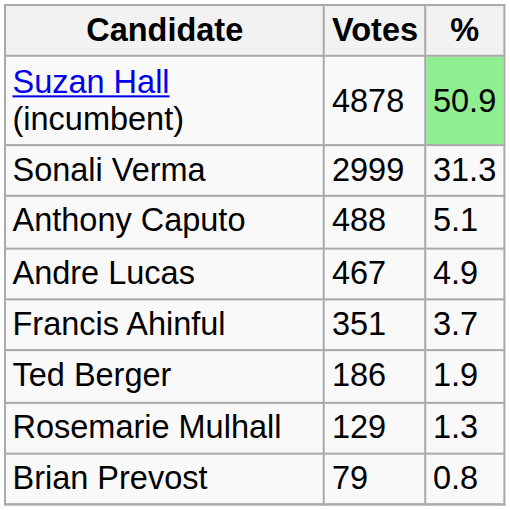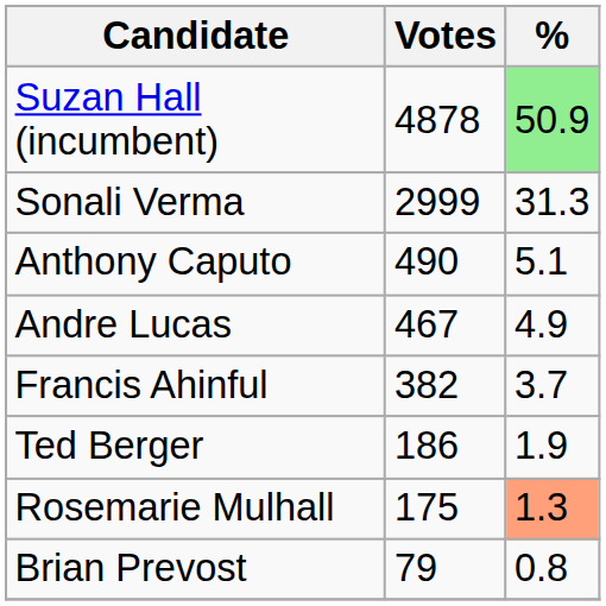Anthony Caputo | Votes: 488 -> 490
Francis Ahinful | Votes: 351 -> 382
Rosemarie Mulhall | Votes: 129 -> 175
Rosemarie Mulhall | %: no background -> lightsalmon background
